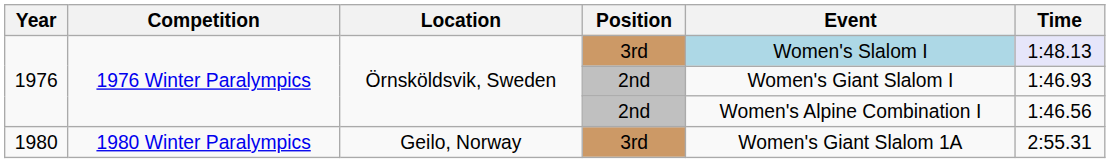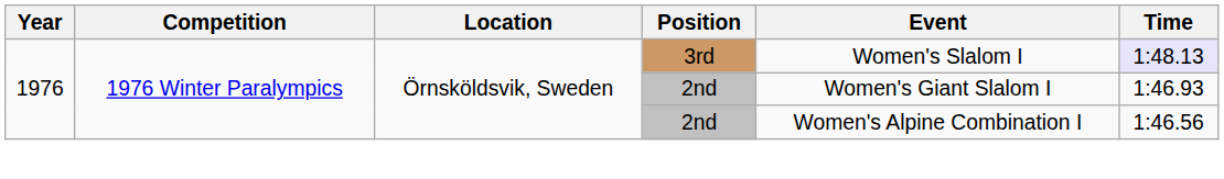1976 / 3rd | Event: lightblue background -> no background
- row: 1980 | 1980 Winter Paralympics | Geilo, Norway | 3rd | Women's Giant Slalom 1A | 2:55.31
